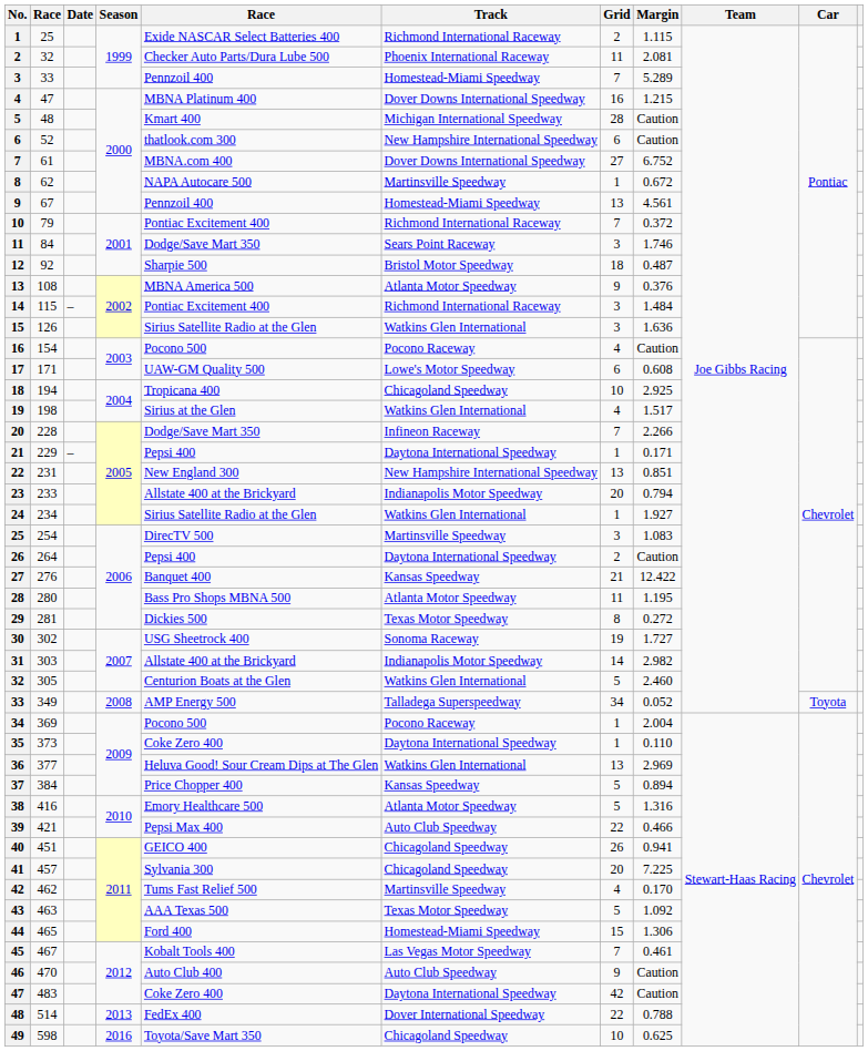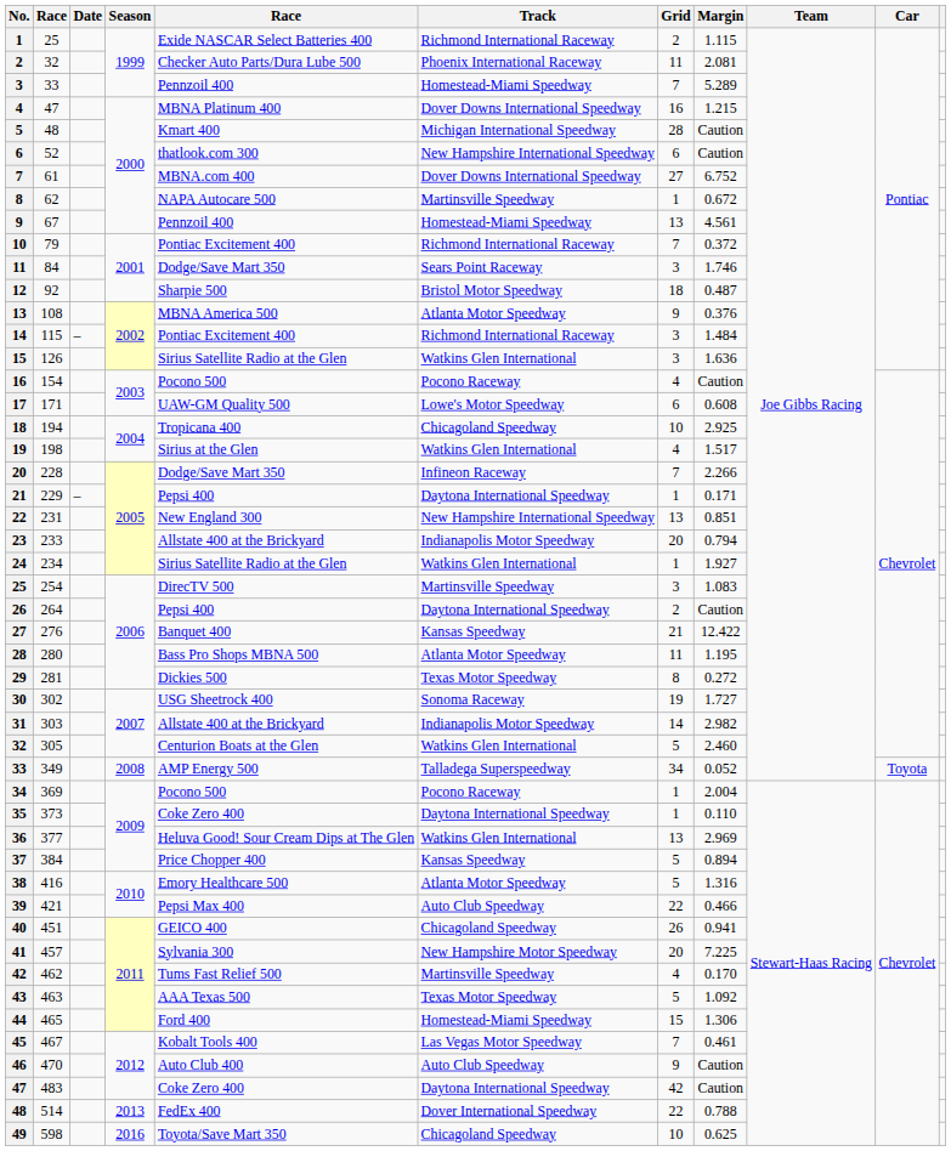41 | Track: Chicagoland Speedway -> New Hampshire Motor Speedway
